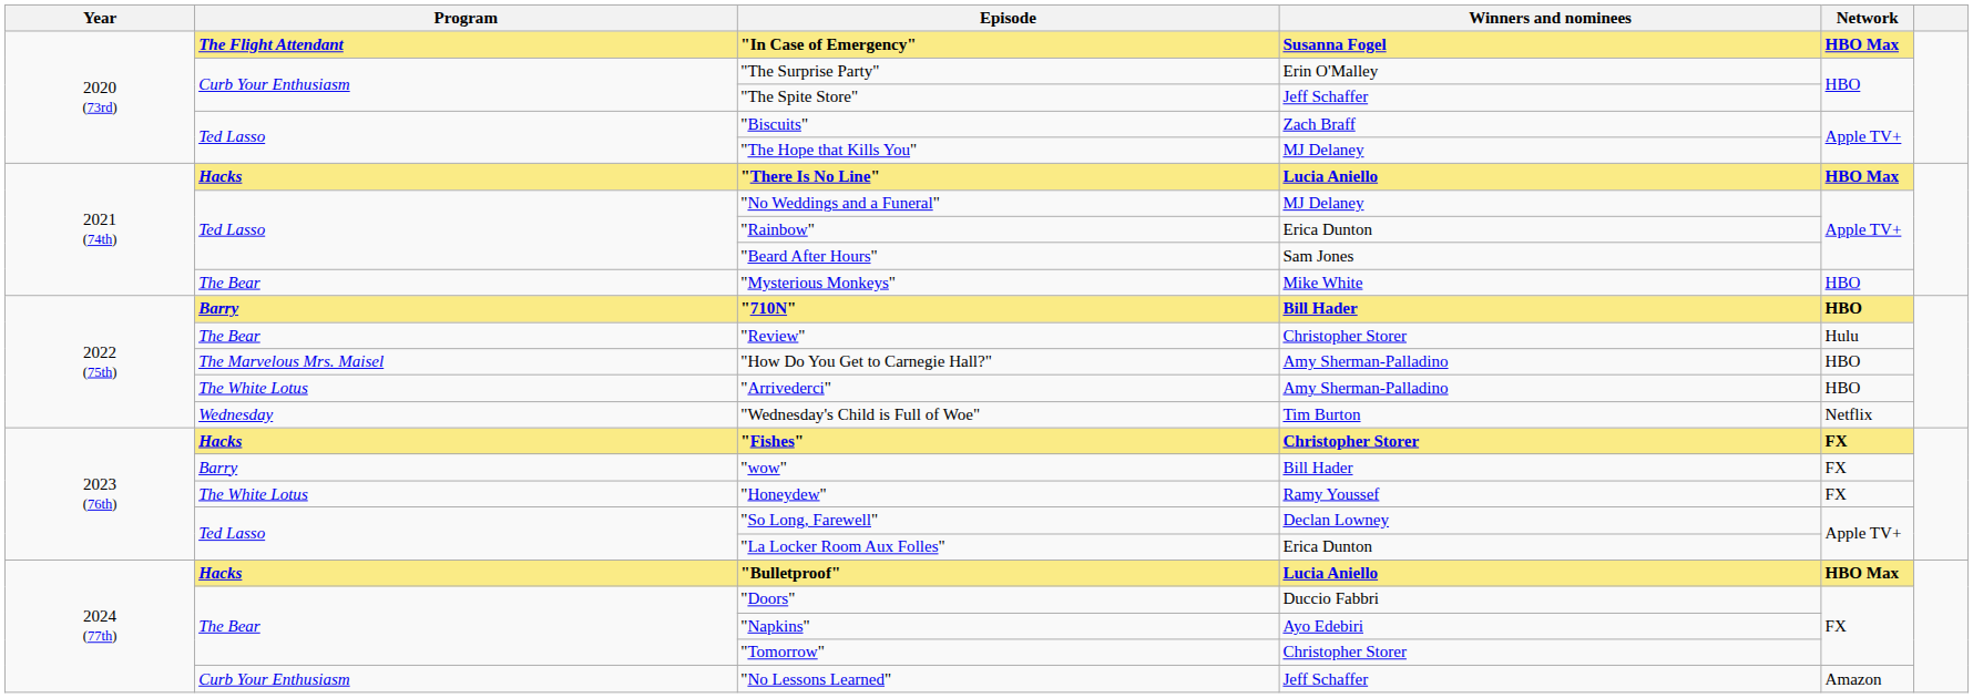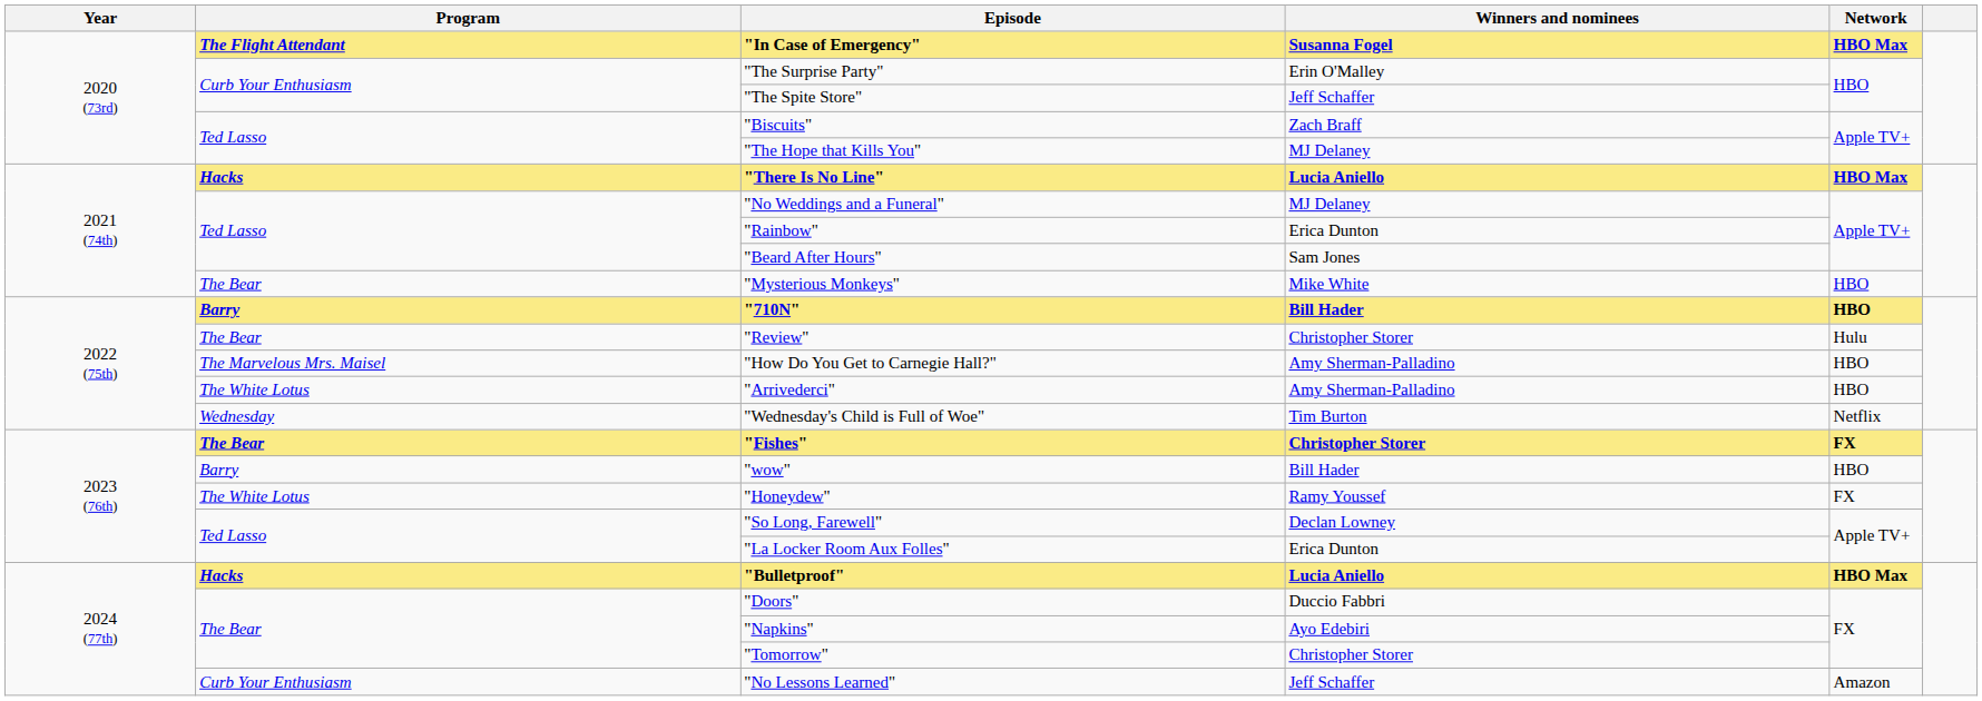"Fishes" | Program: Hacks -> The Bear
"wow" | Network: FX -> HBO
